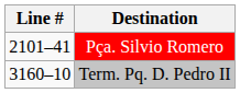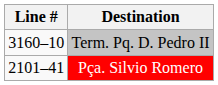rows swapped: Pça. Silvio Romero <-> Term. Pq. D. Pedro II
